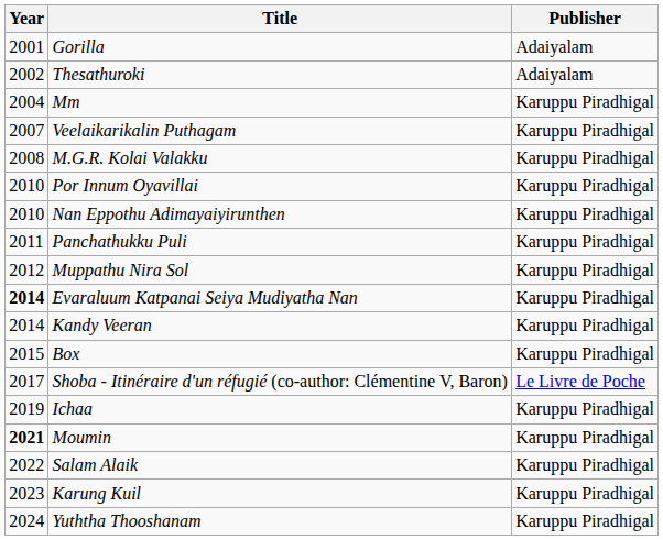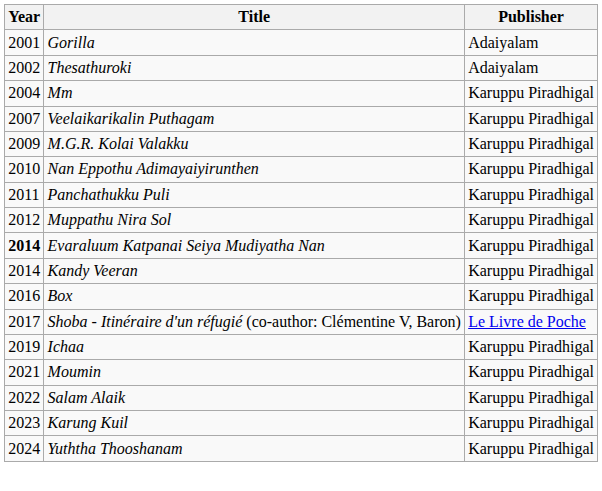M.G.R. Kolai Valakku | Year: 2008 -> 2009
- row: 2010 | Por Innum Oyavillai | Karuppu Piradhigal
Box | Year: 2015 -> 2016
Moumin | Year: bold -> normal
